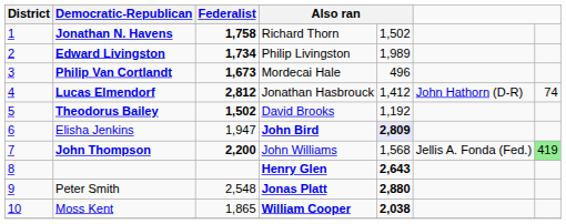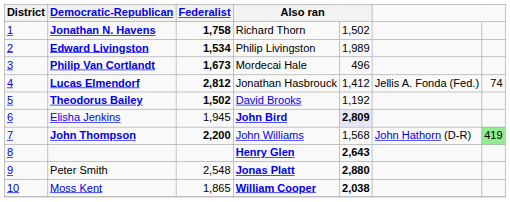Edward Livingston | Federalist: 1,734 -> 1,534
Lucas Elmendorf | column 6: John Hathorn (D-R) -> Jellis A. Fonda (Fed.)
Elisha Jenkins | Federalist: 1,947 -> 1,945
John Thompson | column 6: Jellis A. Fonda (Fed.) -> John Hathorn (D-R)
